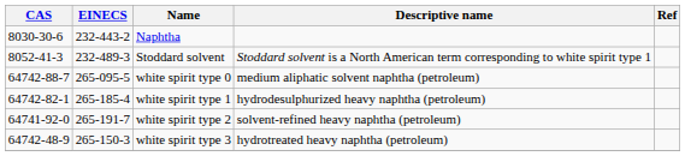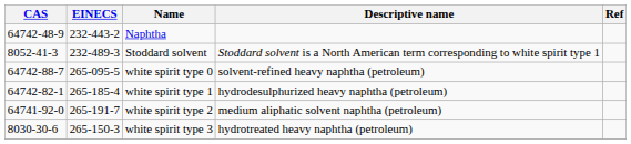Naphtha | CAS: 8030-30-6 -> 64742-48-9
white spirit type 0 | Descriptive name: medium aliphatic solvent naphtha (petroleum) -> solvent-refined heavy naphtha (petroleum)
white spirit type 2 | Descriptive name: solvent-refined heavy naphtha (petroleum) -> medium aliphatic solvent naphtha (petroleum)
white spirit type 3 | CAS: 64742-48-9 -> 8030-30-6
